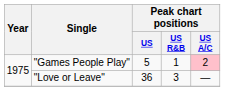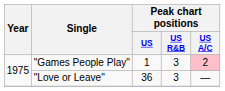"Games People Play" | Peak chart positions / US: 5 -> 1
"Games People Play" | Peak chart positions / US R&B: 1 -> 3
